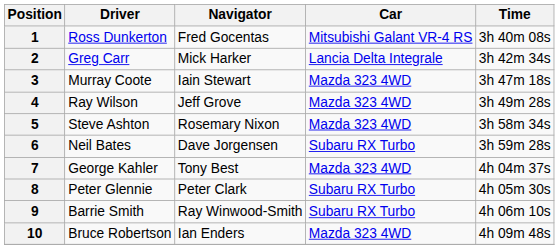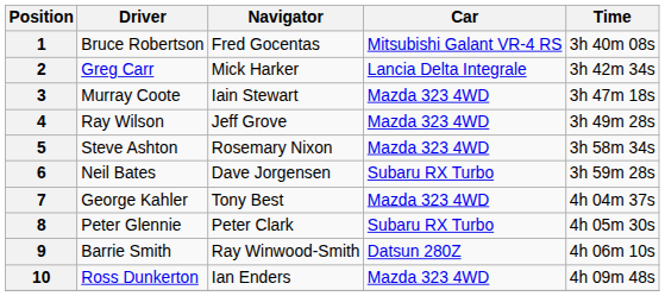1 | Driver: Ross Dunkerton -> Bruce Robertson
9 | Car: Subaru RX Turbo -> Datsun 280Z
10 | Driver: Bruce Robertson -> Ross Dunkerton
